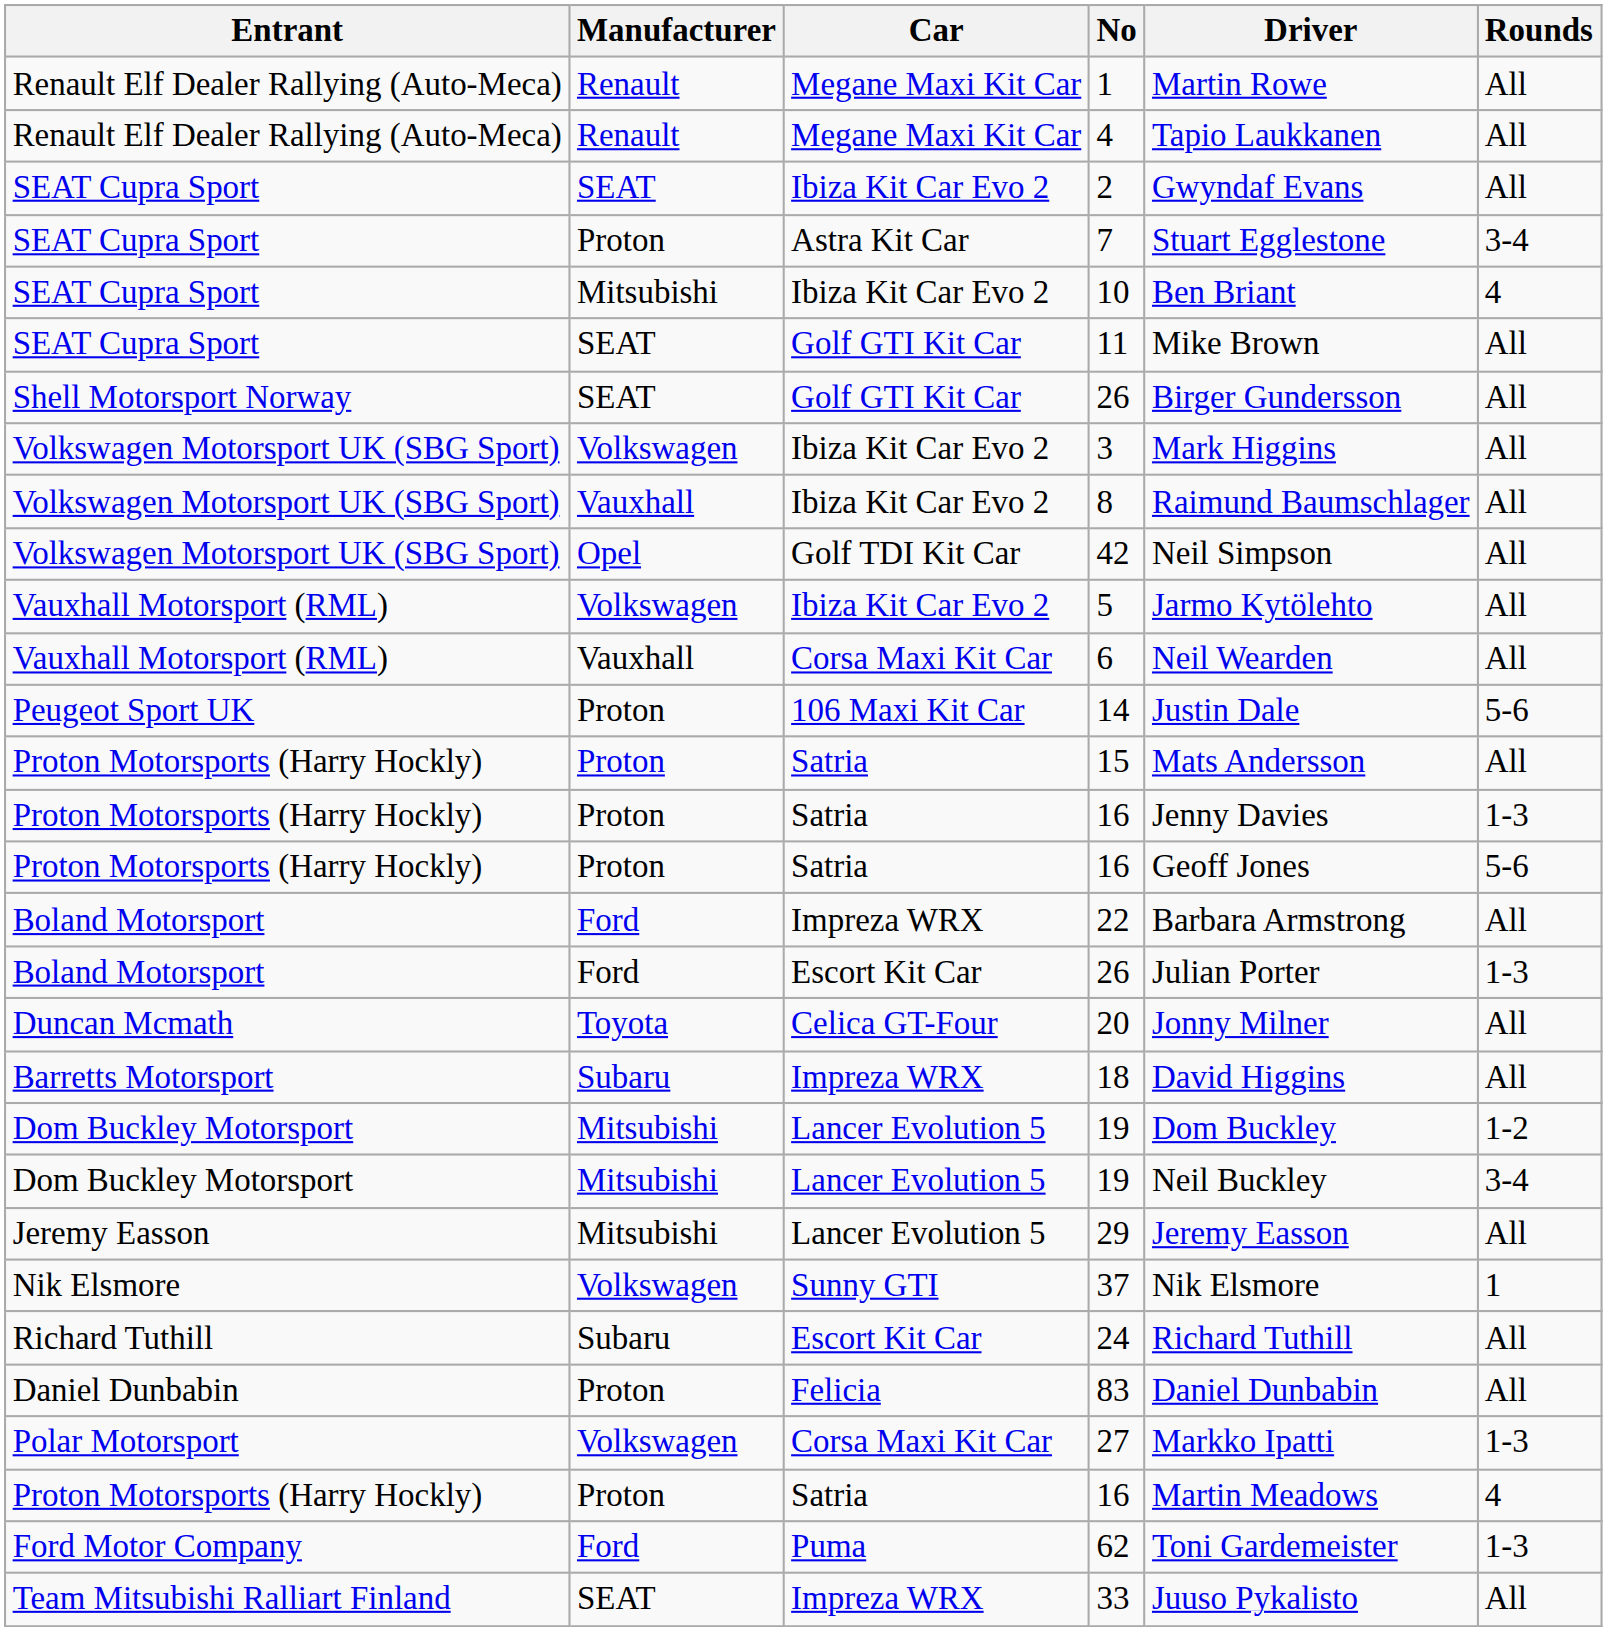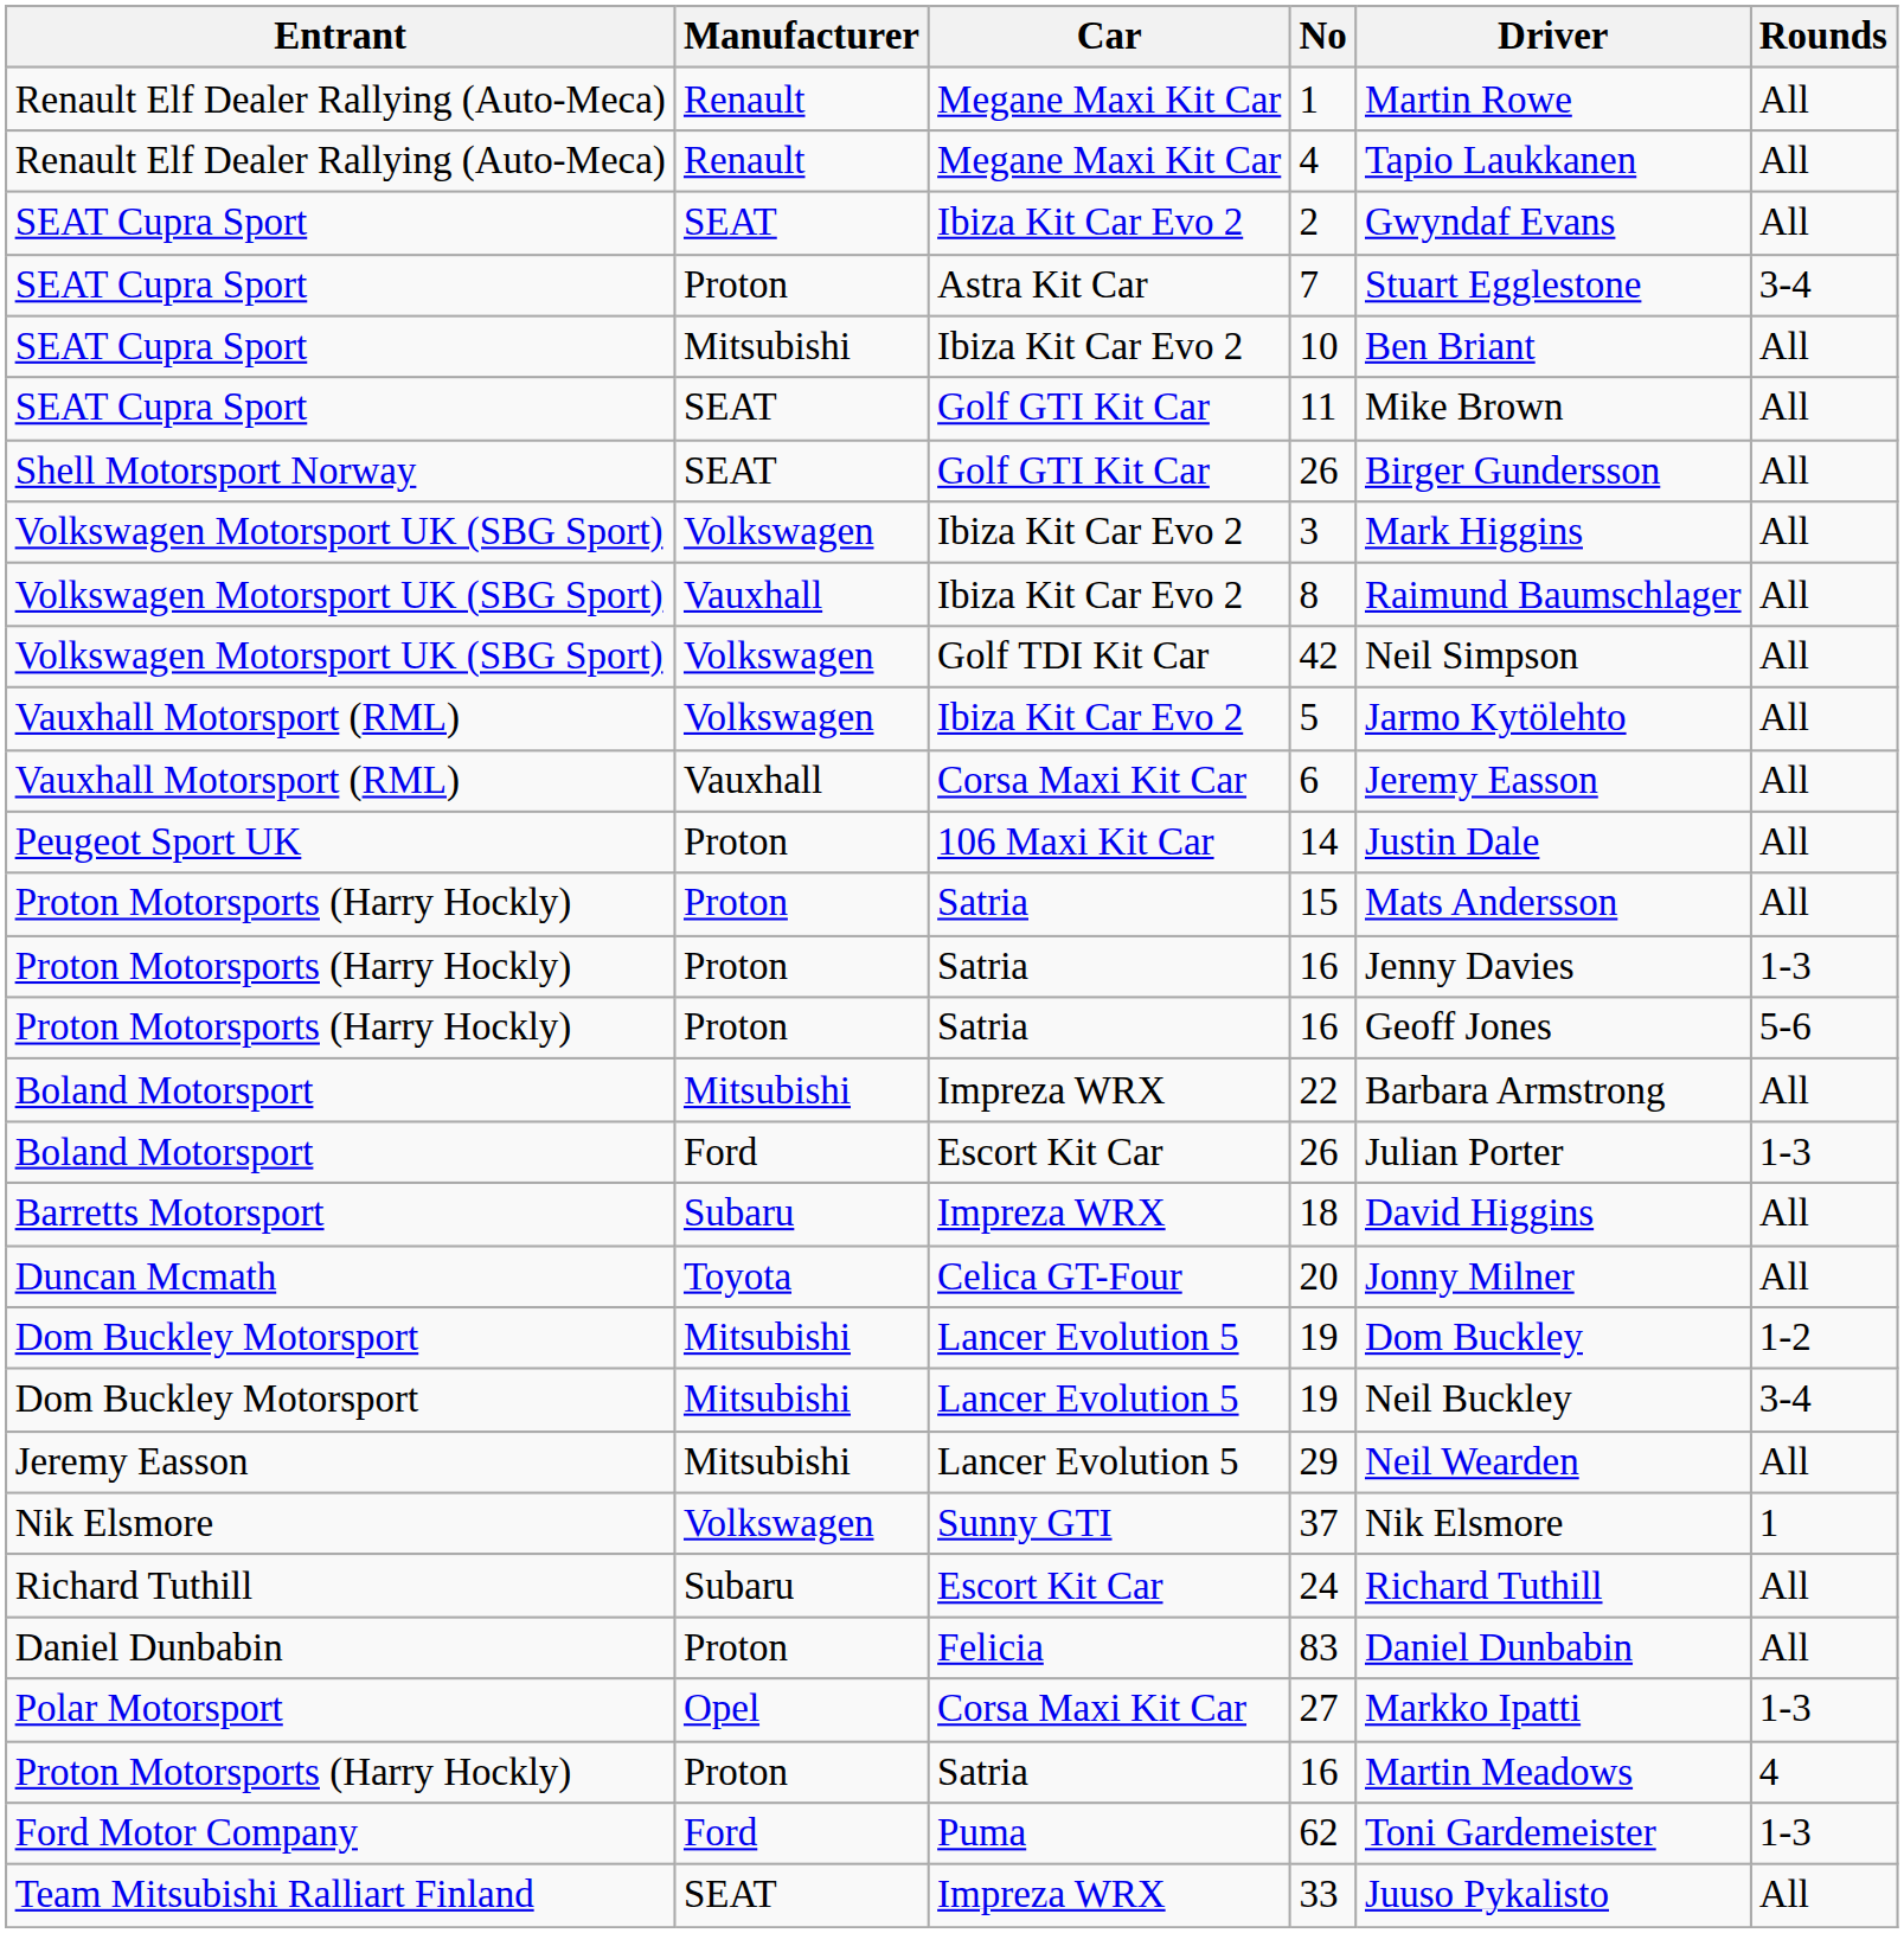10 | Rounds: 4 -> All
42 | Manufacturer: Opel -> Volkswagen
6 | Driver: Neil Wearden -> Jeremy Easson
14 | Rounds: 5-6 -> All
22 | Manufacturer: Ford -> Mitsubishi
rows swapped: 18 <-> 20
29 | Driver: Jeremy Easson -> Neil Wearden
27 | Manufacturer: Volkswagen -> Opel
